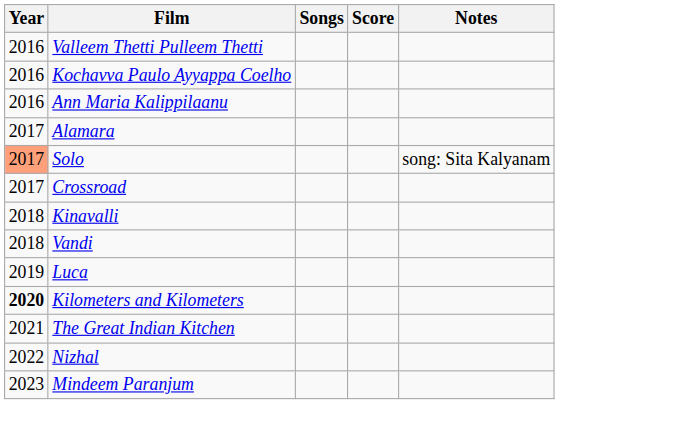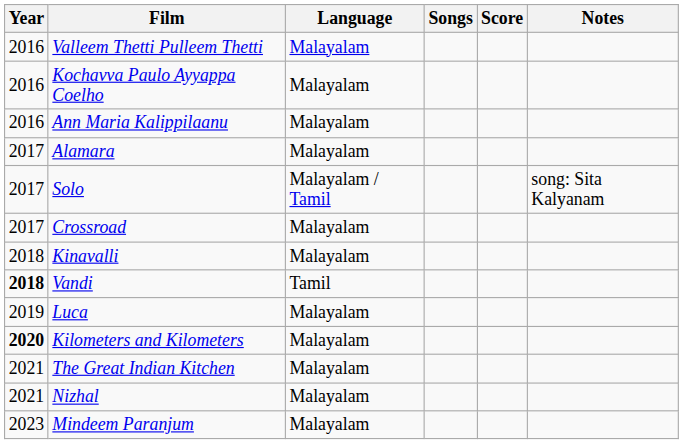+ column: Language | Malayalam | Malayalam | Malayalam | Malayalam | Malayalam / Tamil | Malayalam | Malayalam | Tamil | Malayalam | Malayalam | Malayalam | Malayalam | Malayalam
Solo | Year: lightsalmon background -> no background
Vandi | Year: normal -> bold
Nizhal | Year: 2022 -> 2021
